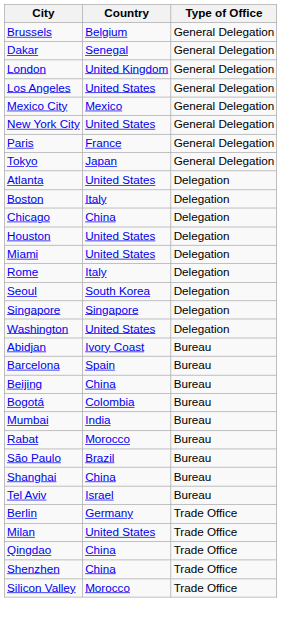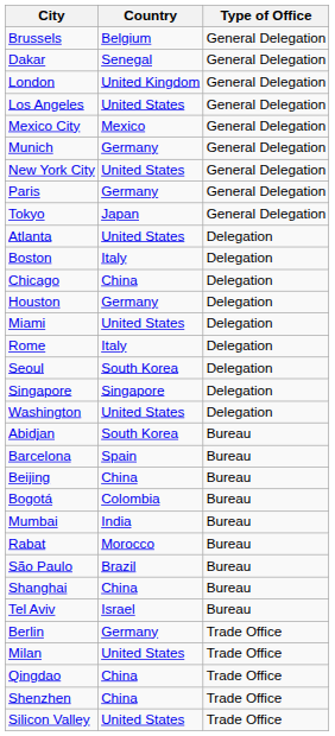+ row: Munich | Germany | General Delegation
Paris | Country: France -> Germany
Houston | Country: United States -> Germany
Abidjan | Country: Ivory Coast -> South Korea
Silicon Valley | Country: Morocco -> United States
